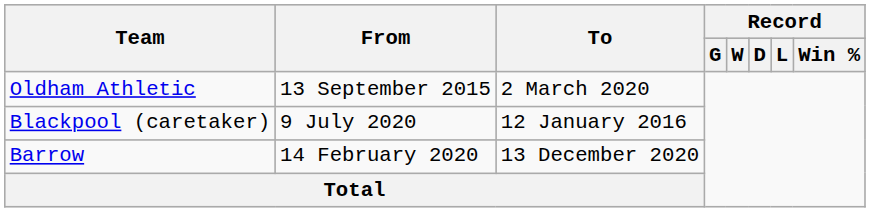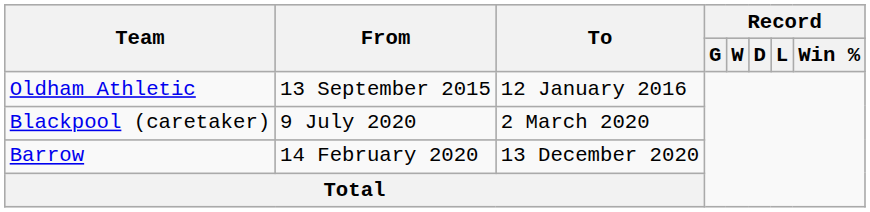Oldham Athletic | To: 2 March 2020 -> 12 January 2016
Blackpool (caretaker) | To: 12 January 2016 -> 2 March 2020
